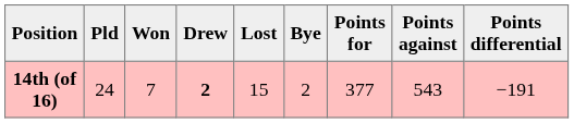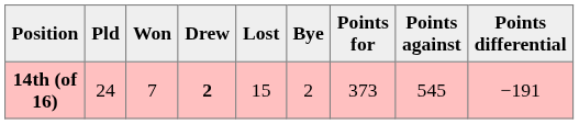14th (of 16) | Points for: 377 -> 373
14th (of 16) | Points against: 543 -> 545
